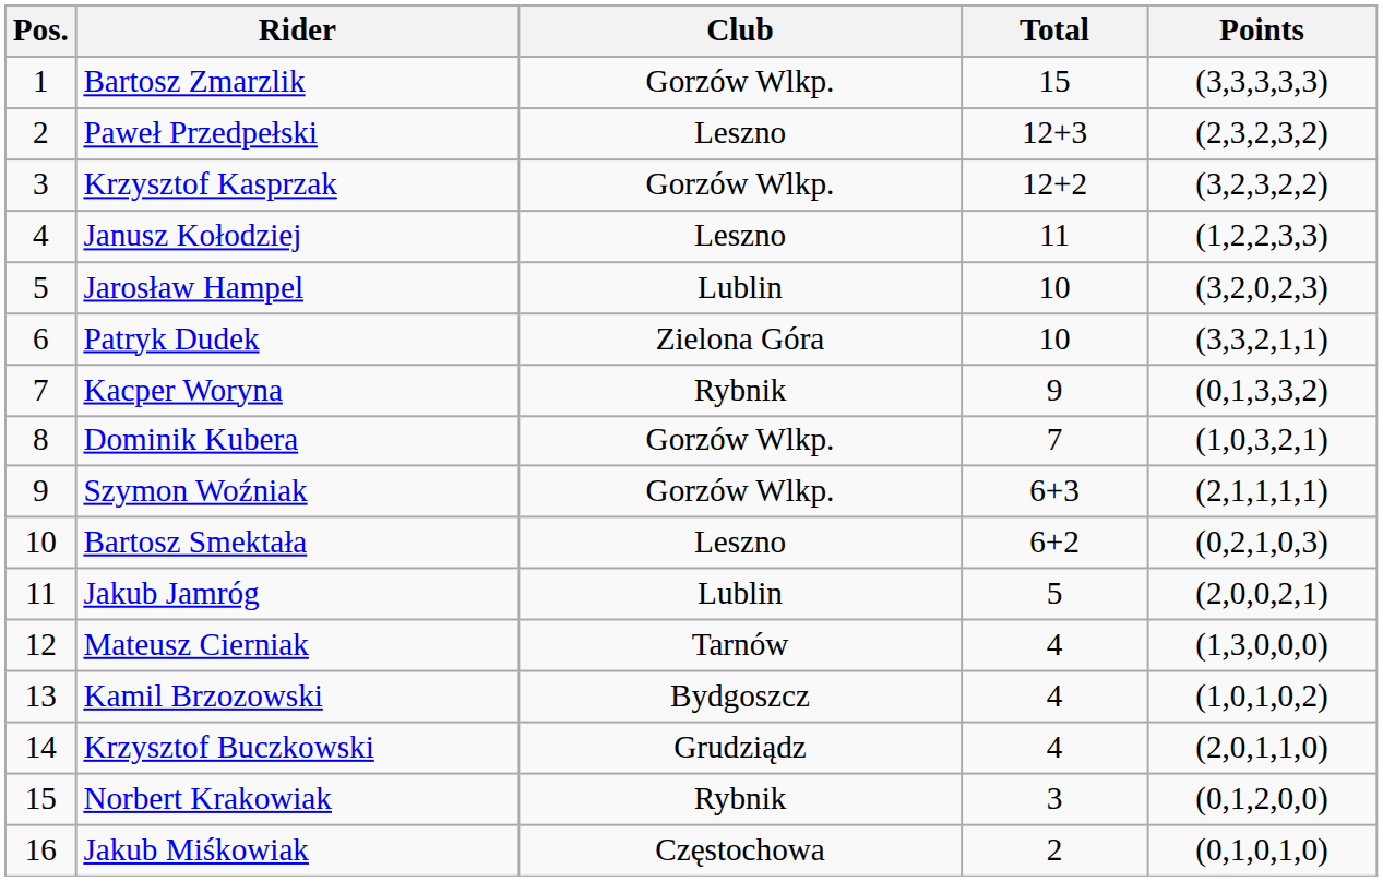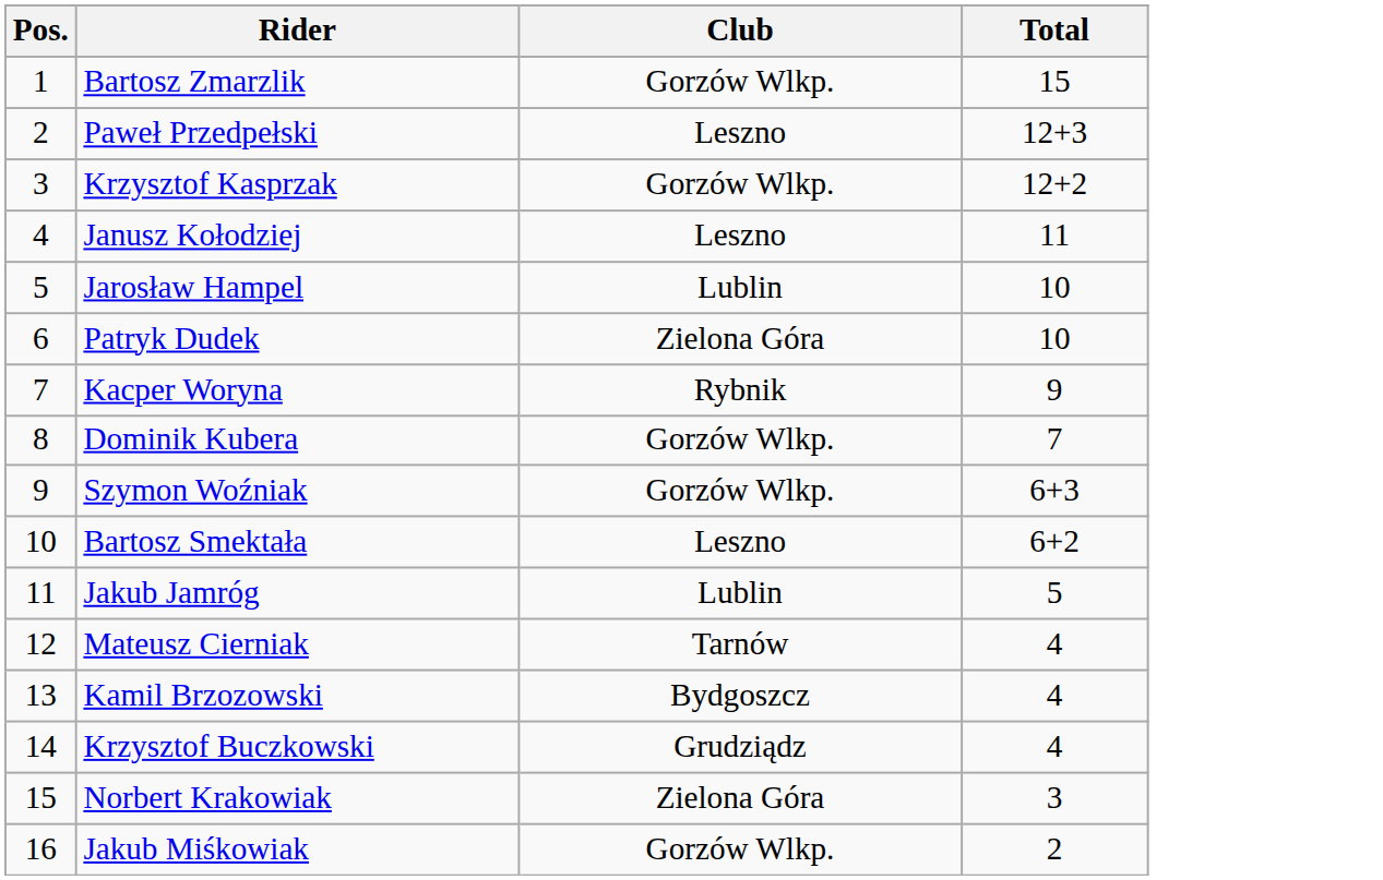- column: Points | (3,3,3,3,3) | (2,3,2,3,2) | (3,2,3,2,2) | (1,2,2,3,3) | (3,2,0,2,3) | (3,3,2,1,1) | (0,1,3,3,2) | (1,0,3,2,1) | (2,1,1,1,1) | (0,2,1,0,3) | (2,0,0,2,1) | (1,3,0,0,0) | (1,0,1,0,2) | (2,0,1,1,0) | (0,1,2,0,0) | (0,1,0,1,0)
Norbert Krakowiak | Club: Rybnik -> Zielona Góra
Jakub Miśkowiak | Club: Częstochowa -> Gorzów Wlkp.
